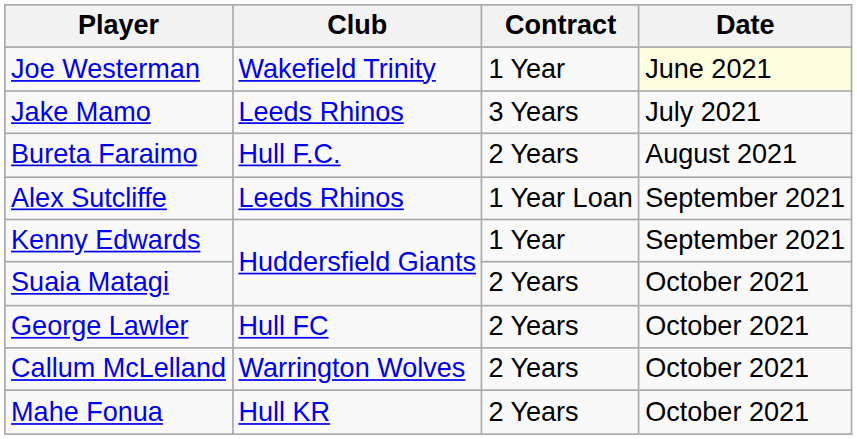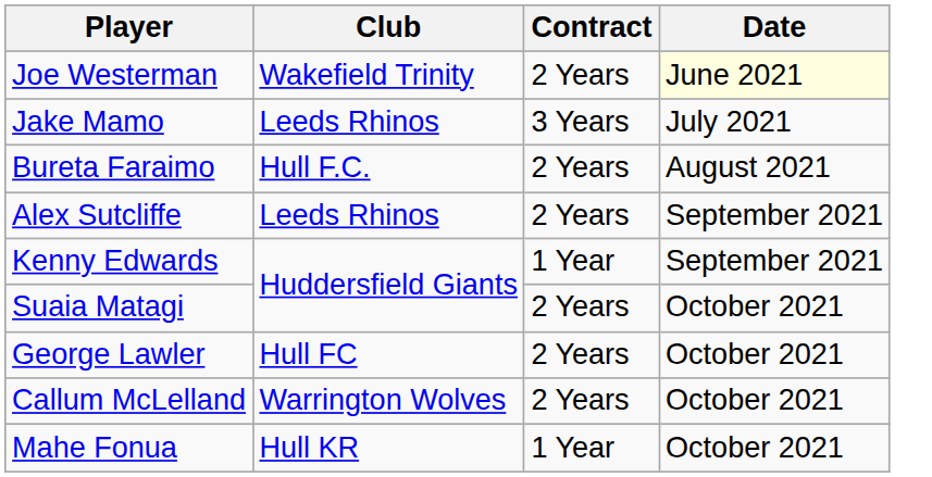Joe Westerman | Contract: 1 Year -> 2 Years
Alex Sutcliffe | Contract: 1 Year Loan -> 2 Years
Mahe Fonua | Contract: 2 Years -> 1 Year
